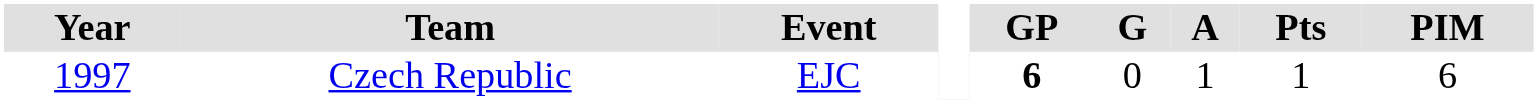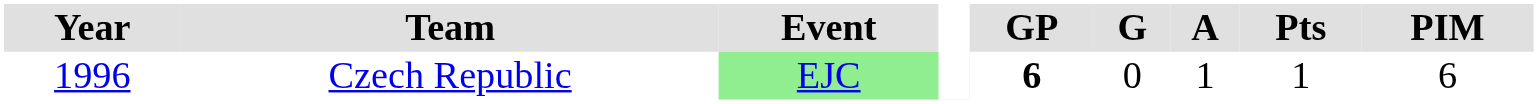Czech Republic | Year: 1997 -> 1996
Czech Republic | Event: no background -> lightgreen background
